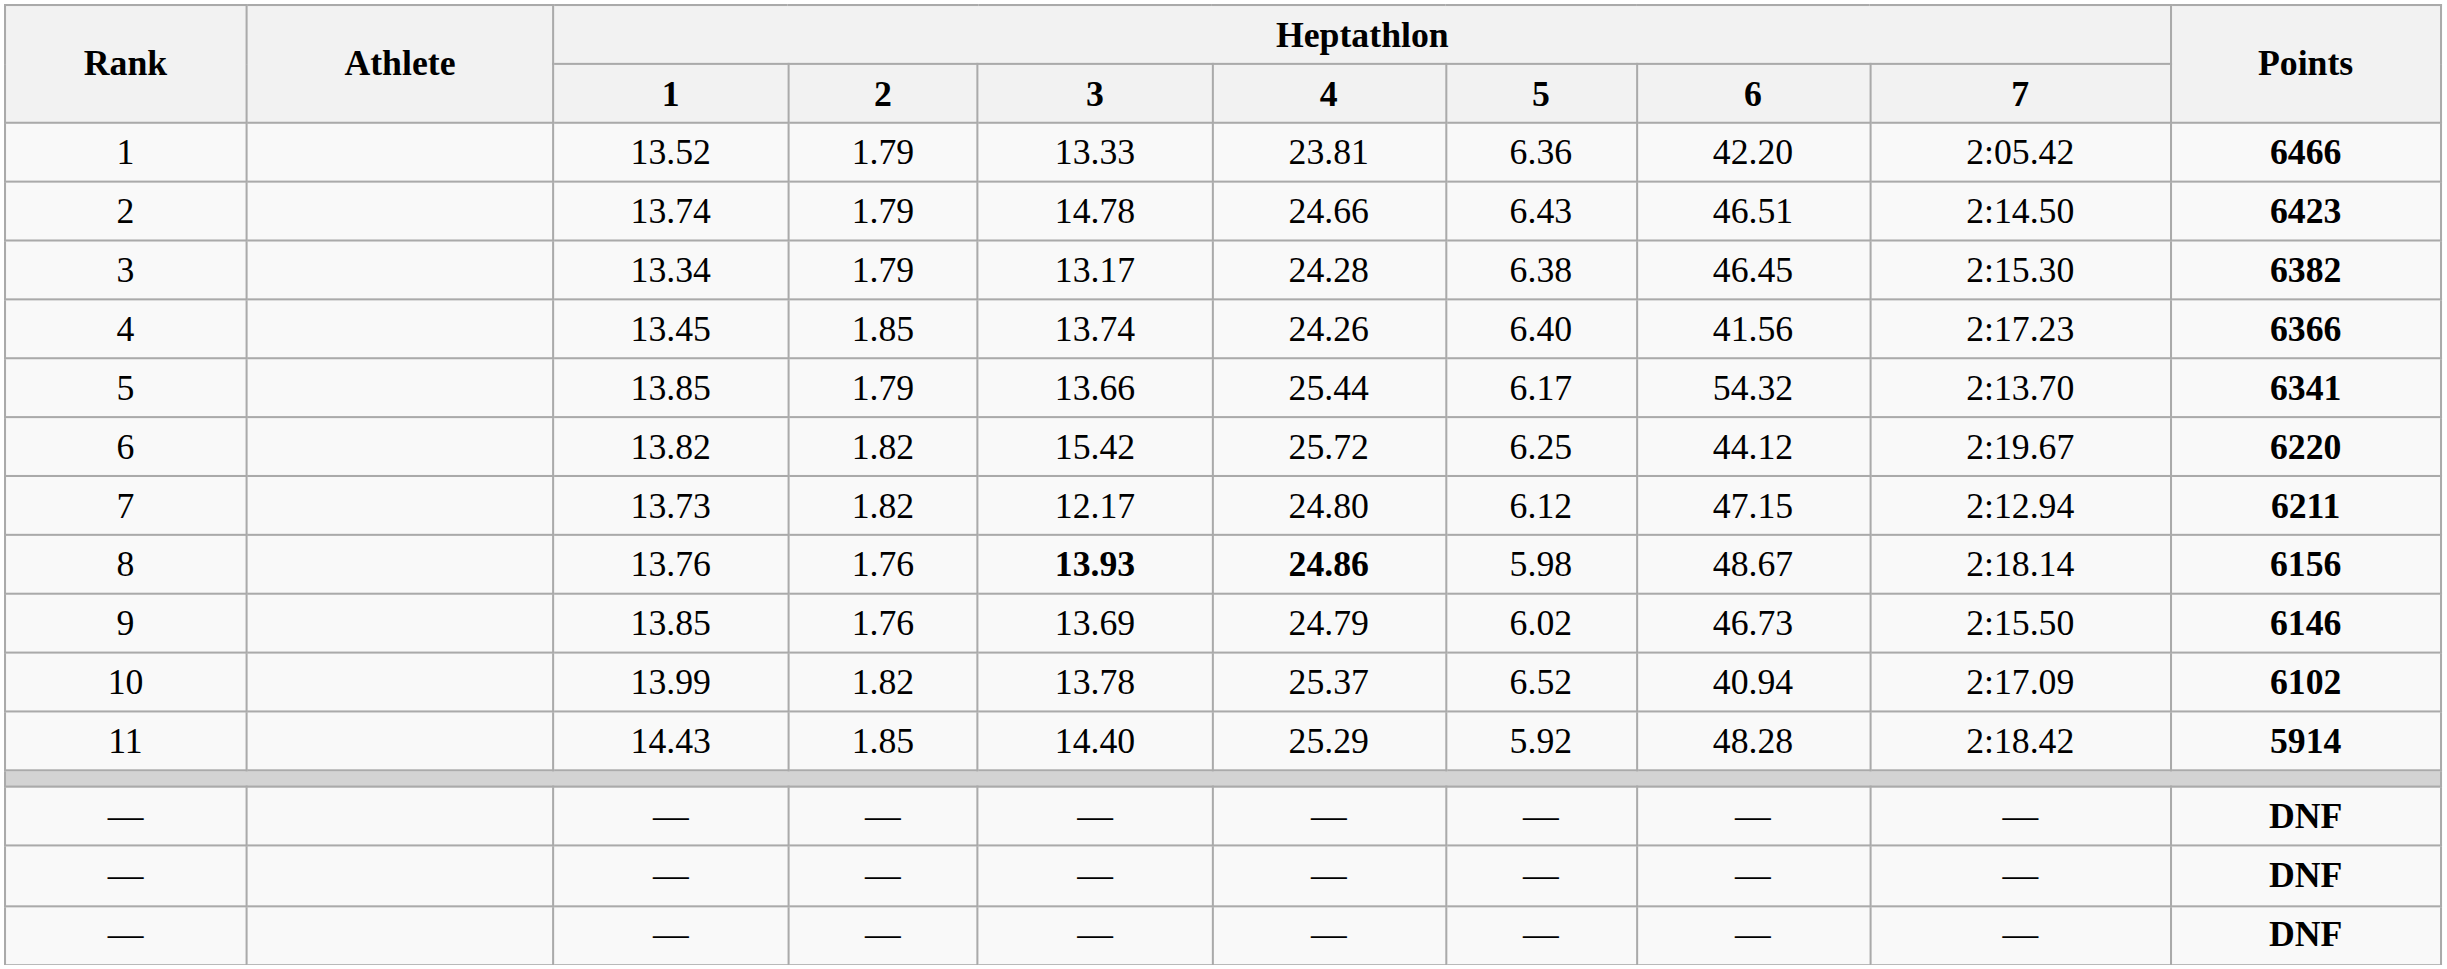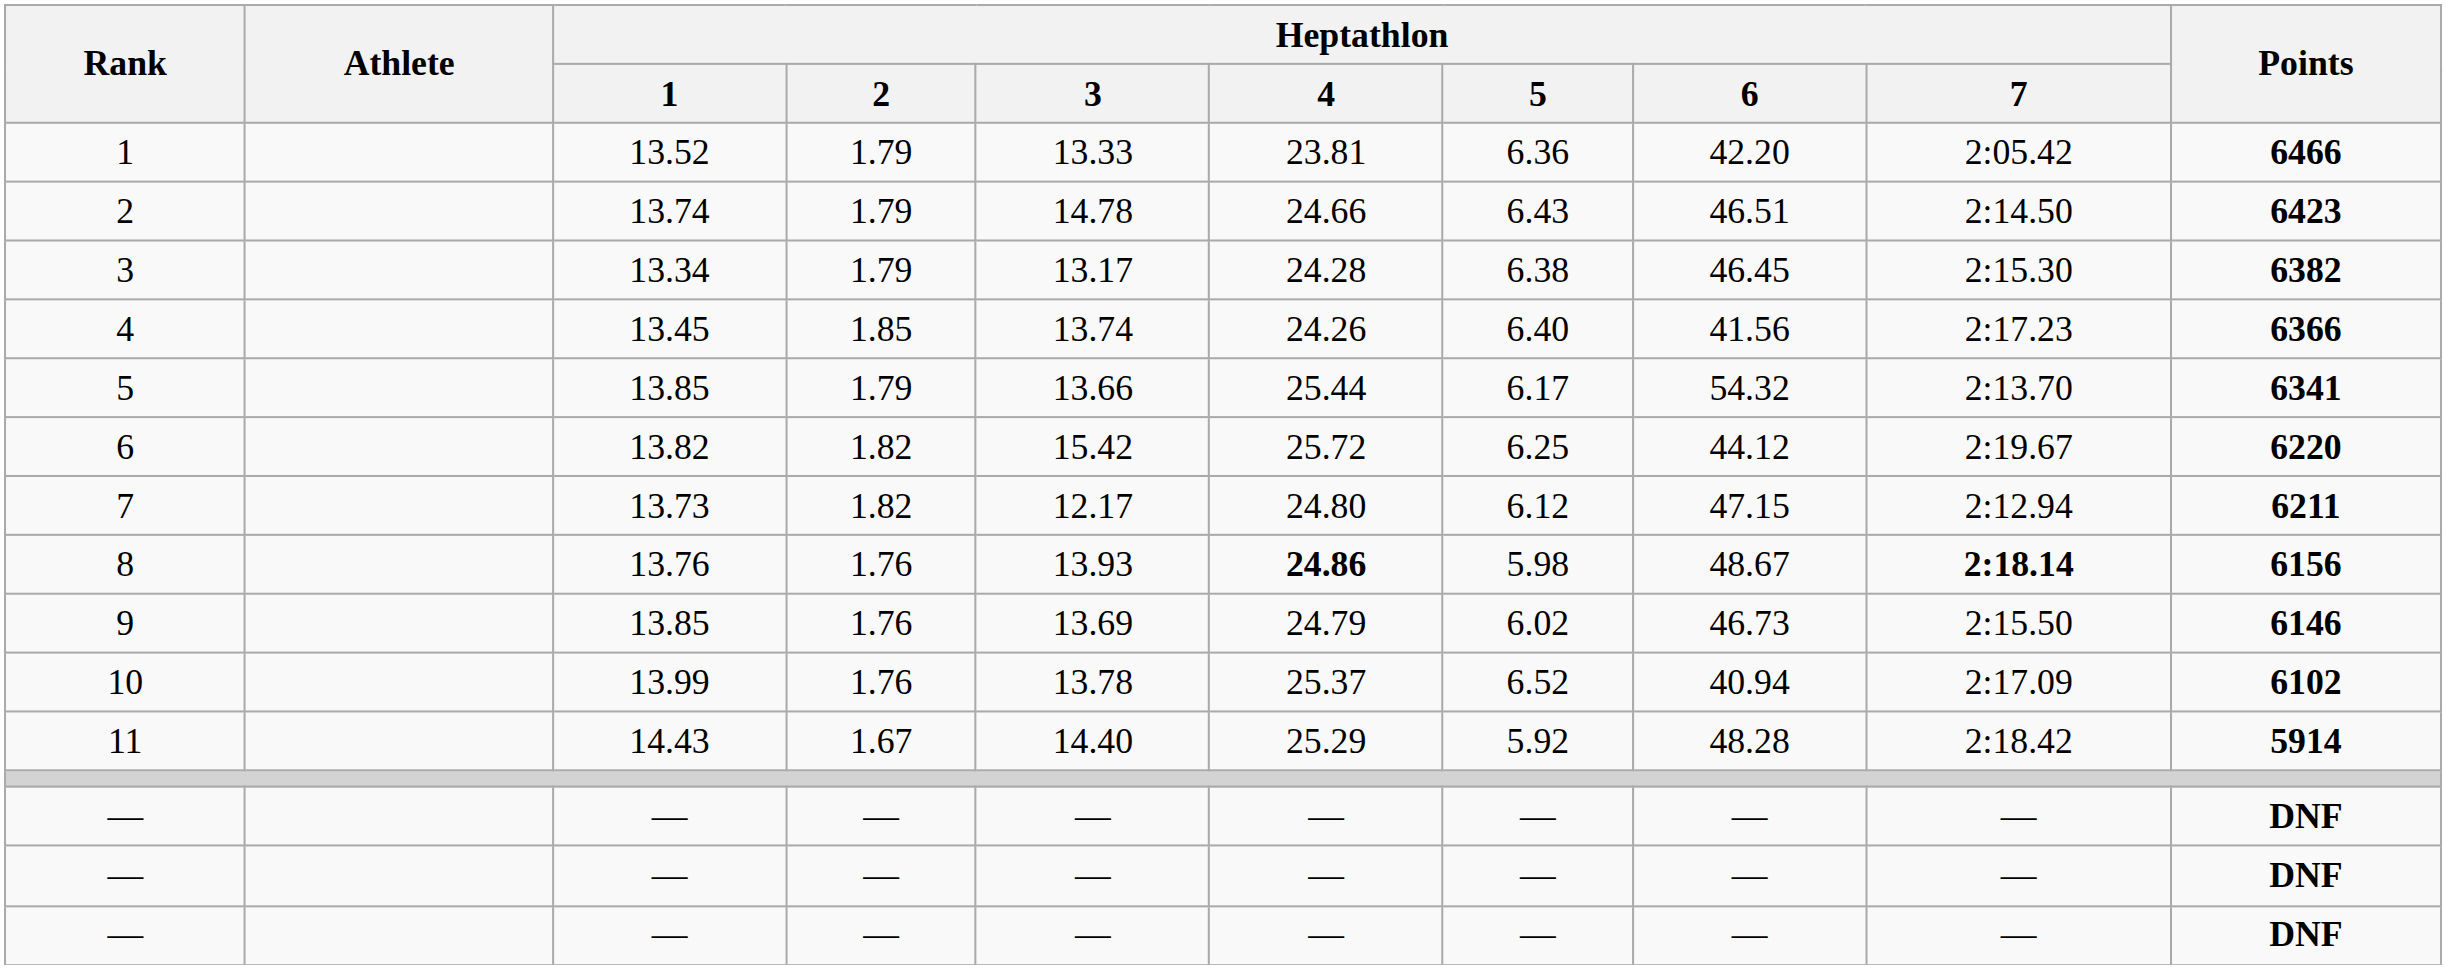8 | Heptathlon / 3: bold -> normal
8 | Heptathlon / 7: normal -> bold
10 | Heptathlon / 2: 1.82 -> 1.76
11 | Heptathlon / 2: 1.85 -> 1.67
